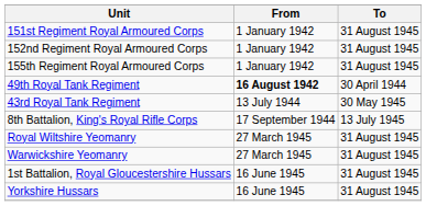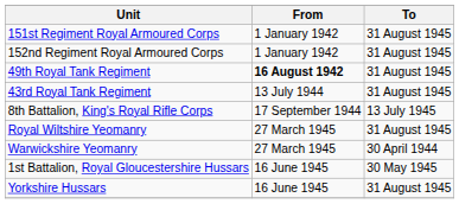- row: 155th Regiment Royal Armoured Corps | 1 January 1942 | 31 August 1945
49th Royal Tank Regiment | To: 30 April 1944 -> 31 August 1945
43rd Royal Tank Regiment | To: 30 May 1945 -> 31 August 1945
Warwickshire Yeomanry | To: 31 August 1945 -> 30 April 1944
1st Battalion, Royal Gloucestershire Hussars | To: 31 August 1945 -> 30 May 1945
